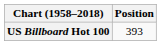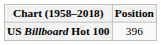US Billboard Hot 100 | Position: 393 -> 396
